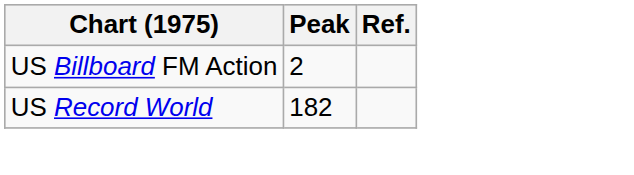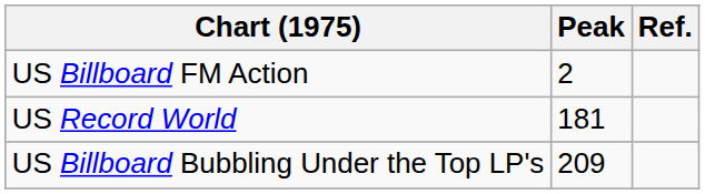US Record World | Peak: 182 -> 181
+ row: US Billboard Bubbling Under the Top LP's | 209
